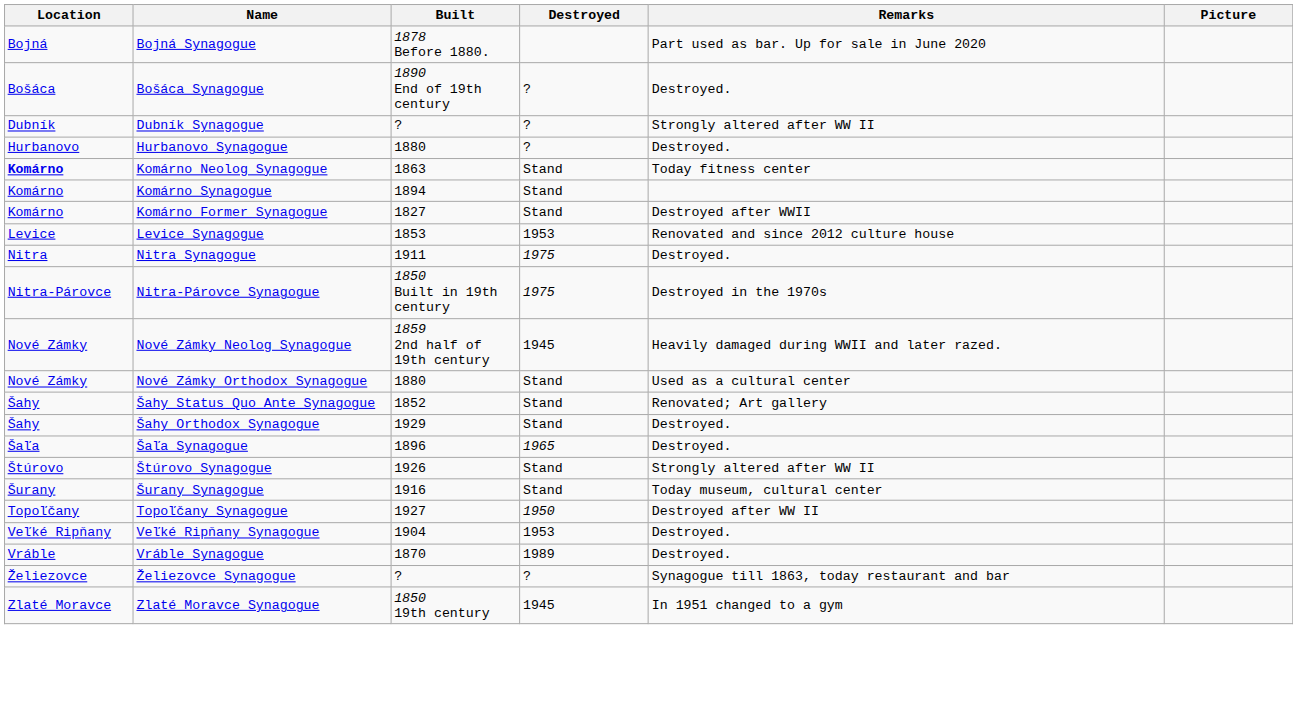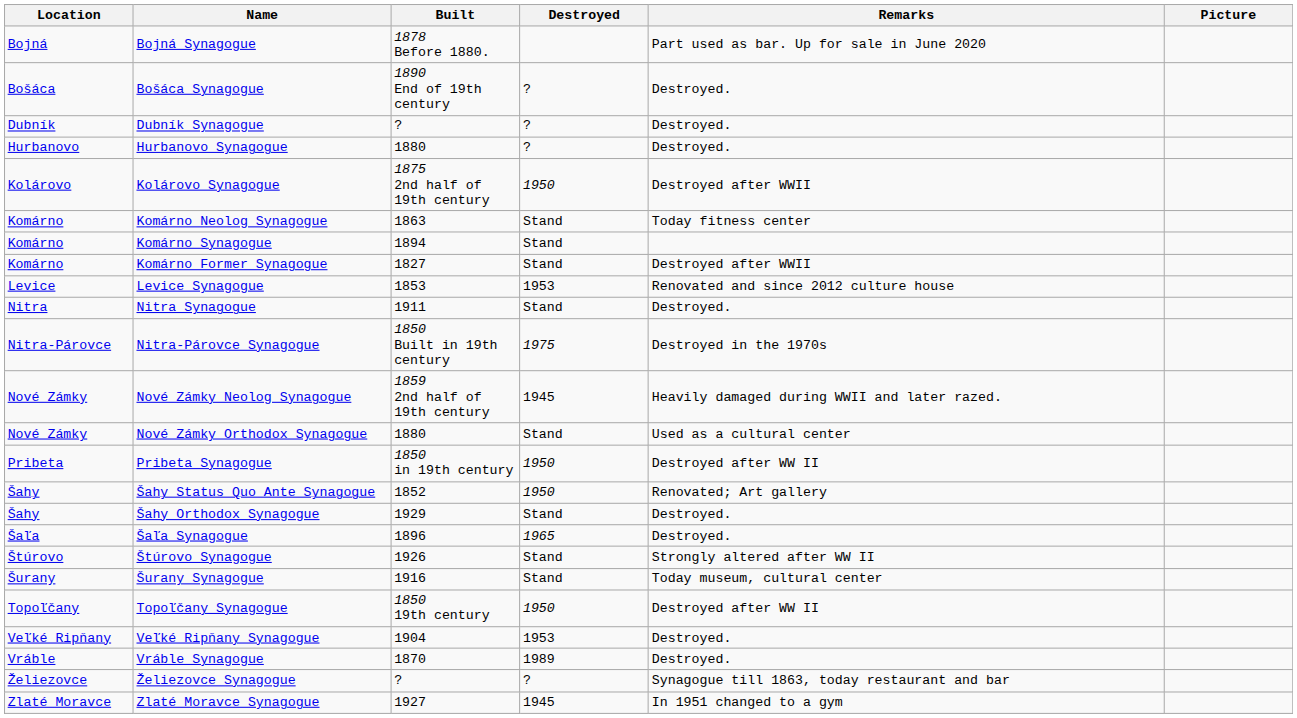Dubník Synagogue | Remarks: Strongly altered after WW II -> Destroyed.
+ row: Kolárovo | Kolárovo Synagogue | 1875 2nd half of 19th century | 1950 | Destroyed after WWII
Komárno Neolog Synagogue | Location: bold -> normal
Nitra Synagogue | Destroyed: 1975 -> Stand
+ row: Pribeta | Pribeta Synagogue | 1850 in 19th century | 1950 | Destroyed after WW II
Šahy Status Quo Ante Synagogue | Destroyed: Stand -> 1950
Topoľčany Synagogue | Built: 1927 -> 1850 19th century
Zlaté Moravce Synagogue | Built: 1850 19th century -> 1927
